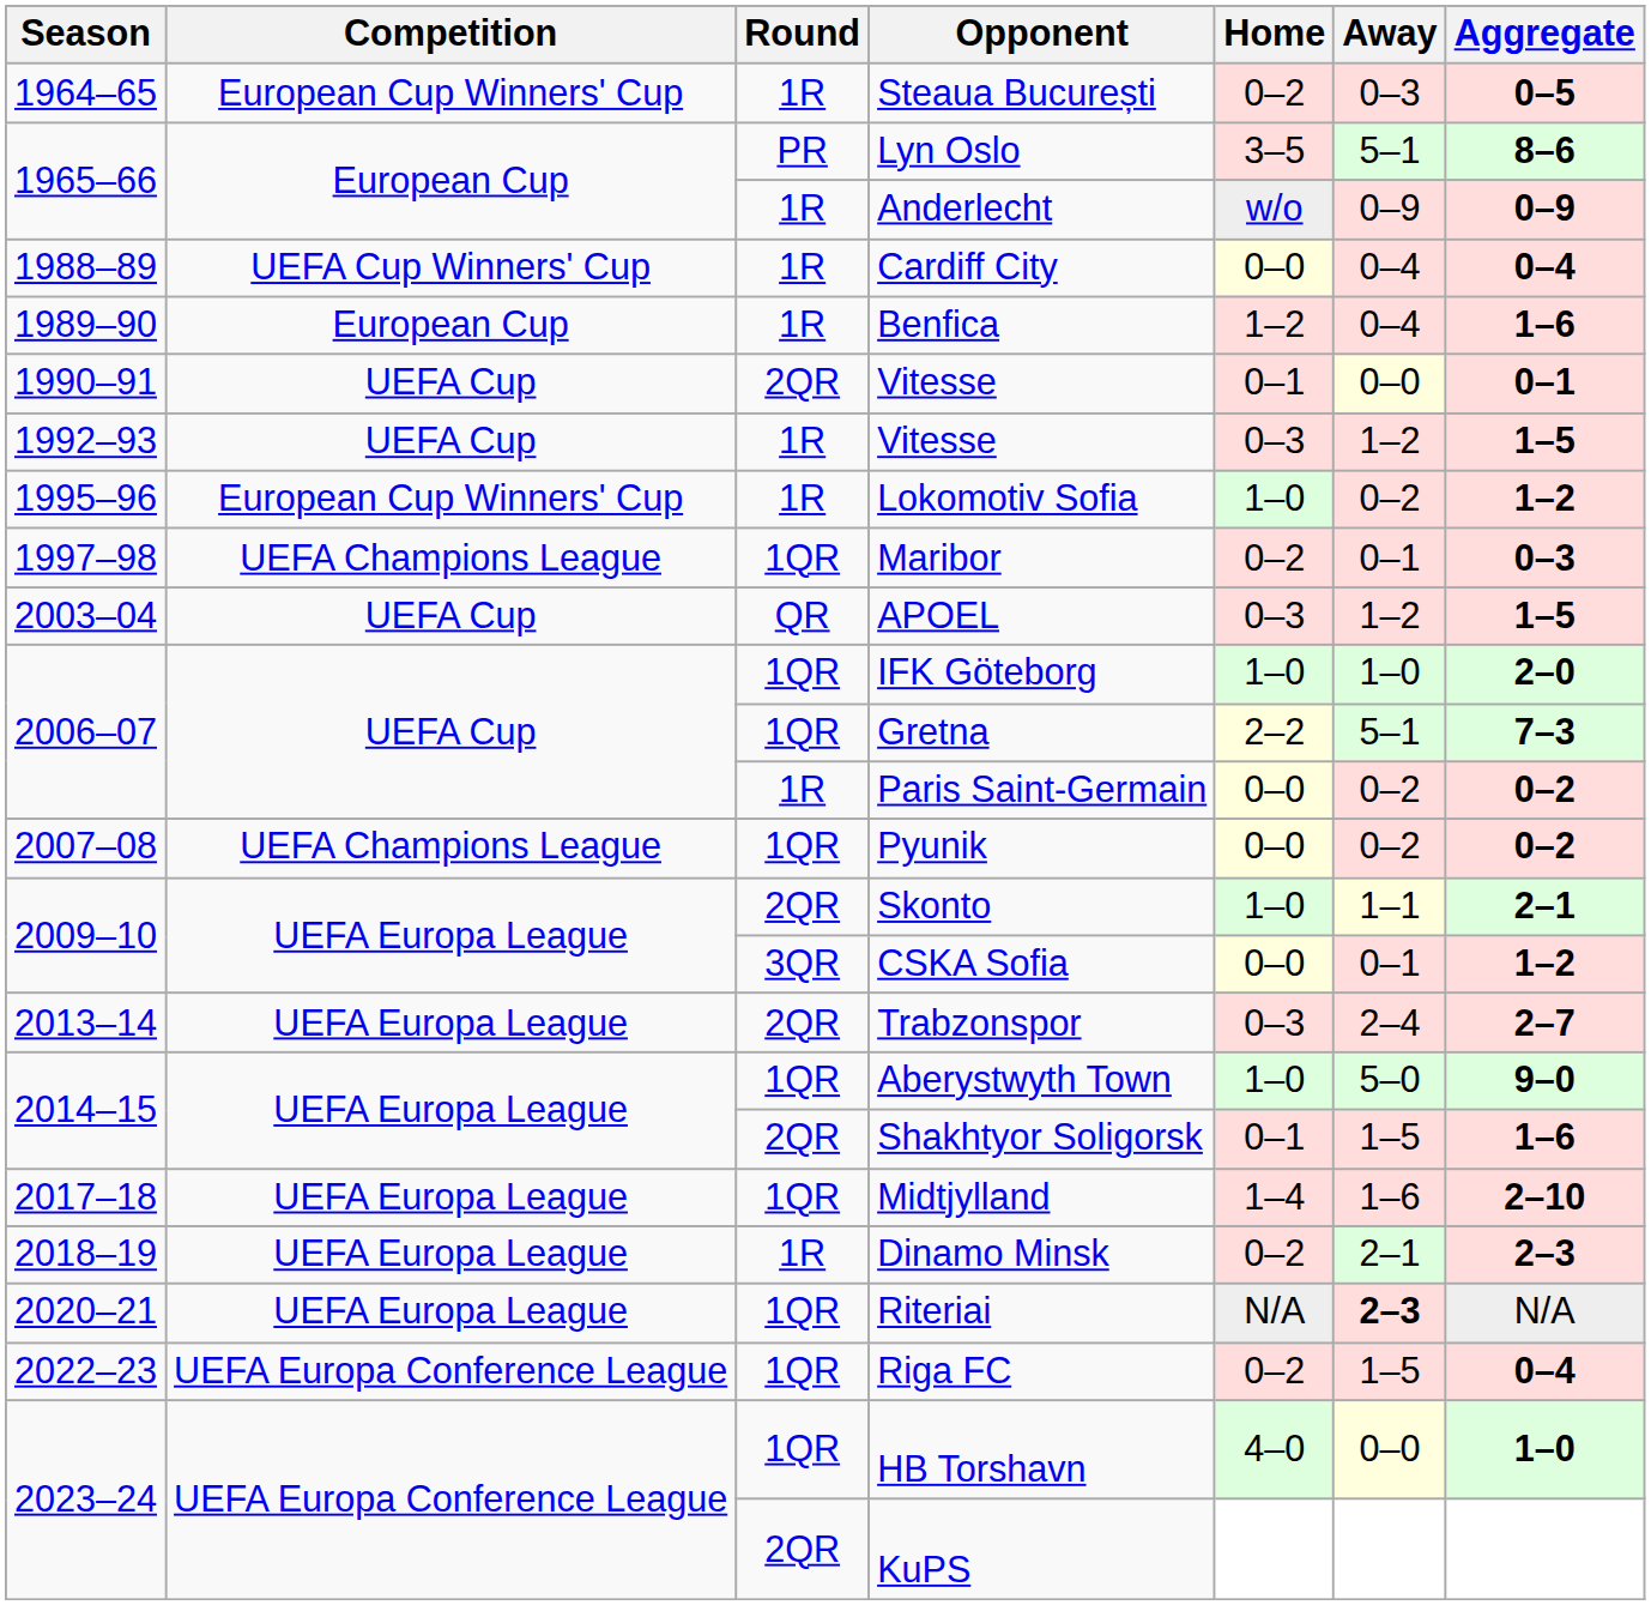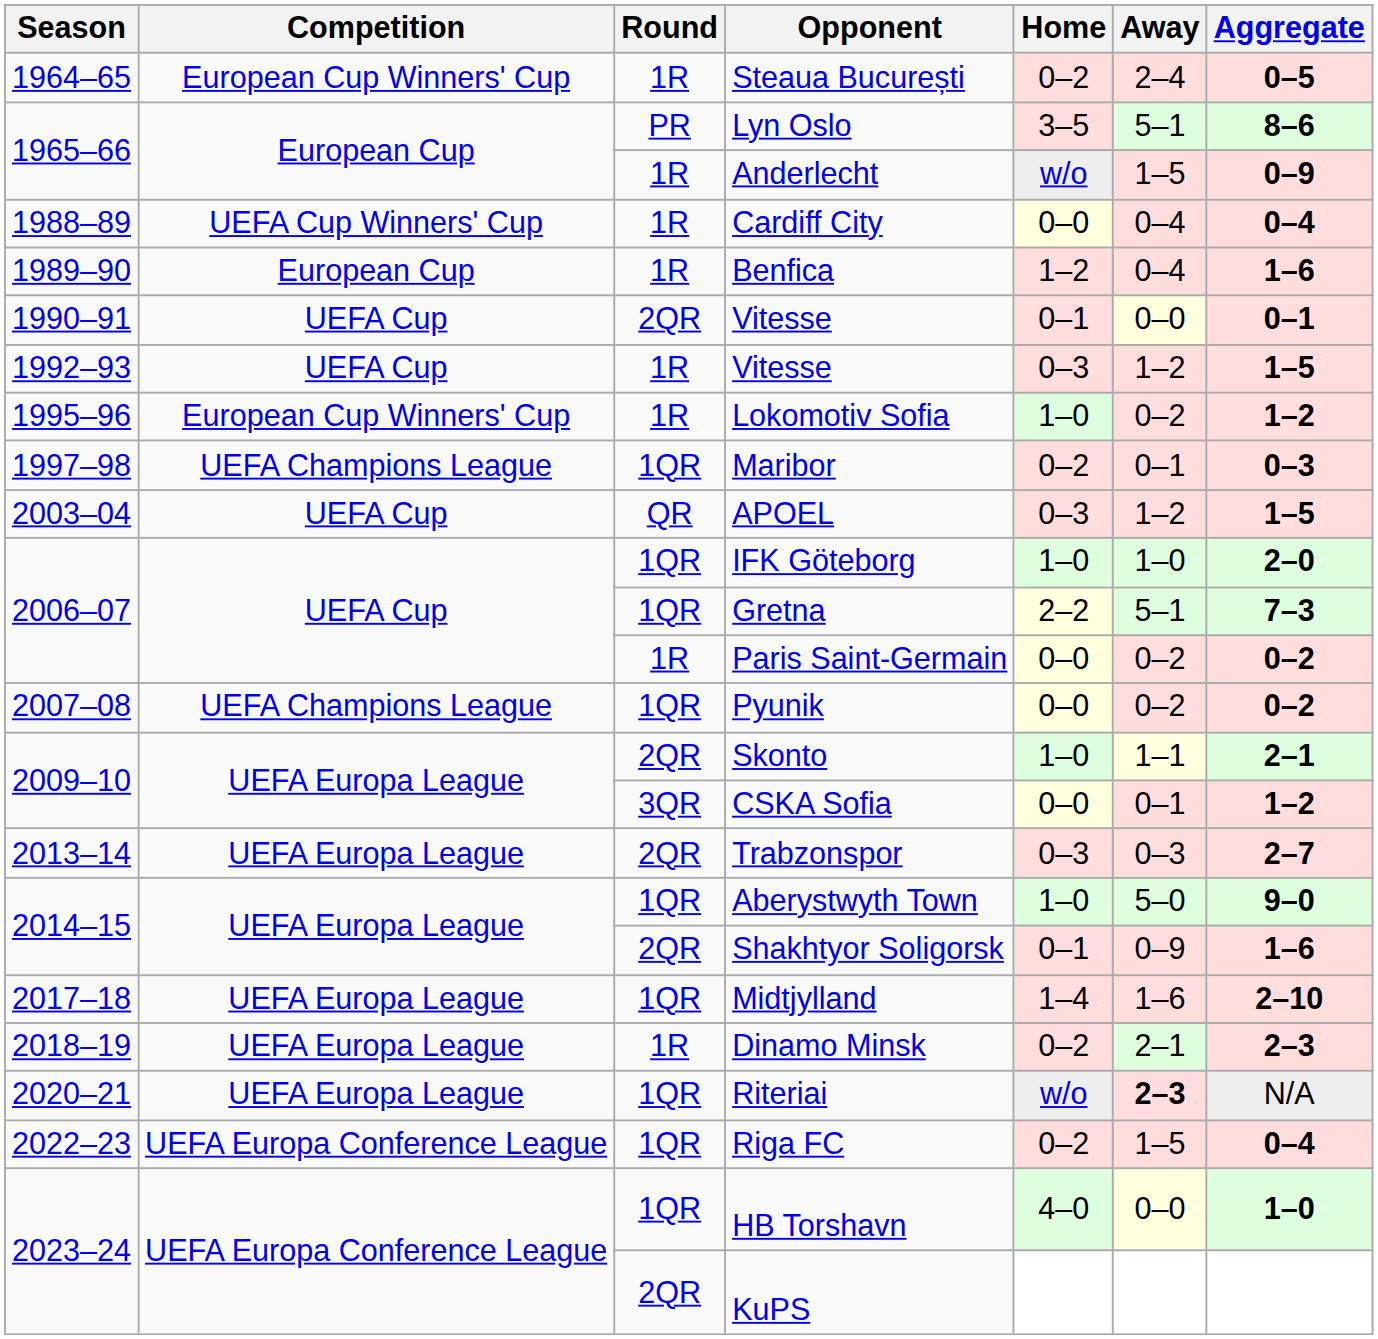Steaua București | Away: 0–3 -> 2–4
Anderlecht | Away: 0–9 -> 1–5
Trabzonspor | Away: 2–4 -> 0–3
Shakhtyor Soligorsk | Away: 1–5 -> 0–9
Riteriai | Home: N/A -> w/o
